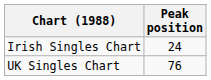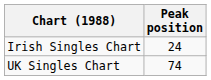UK Singles Chart | Peak position: 76 -> 74
